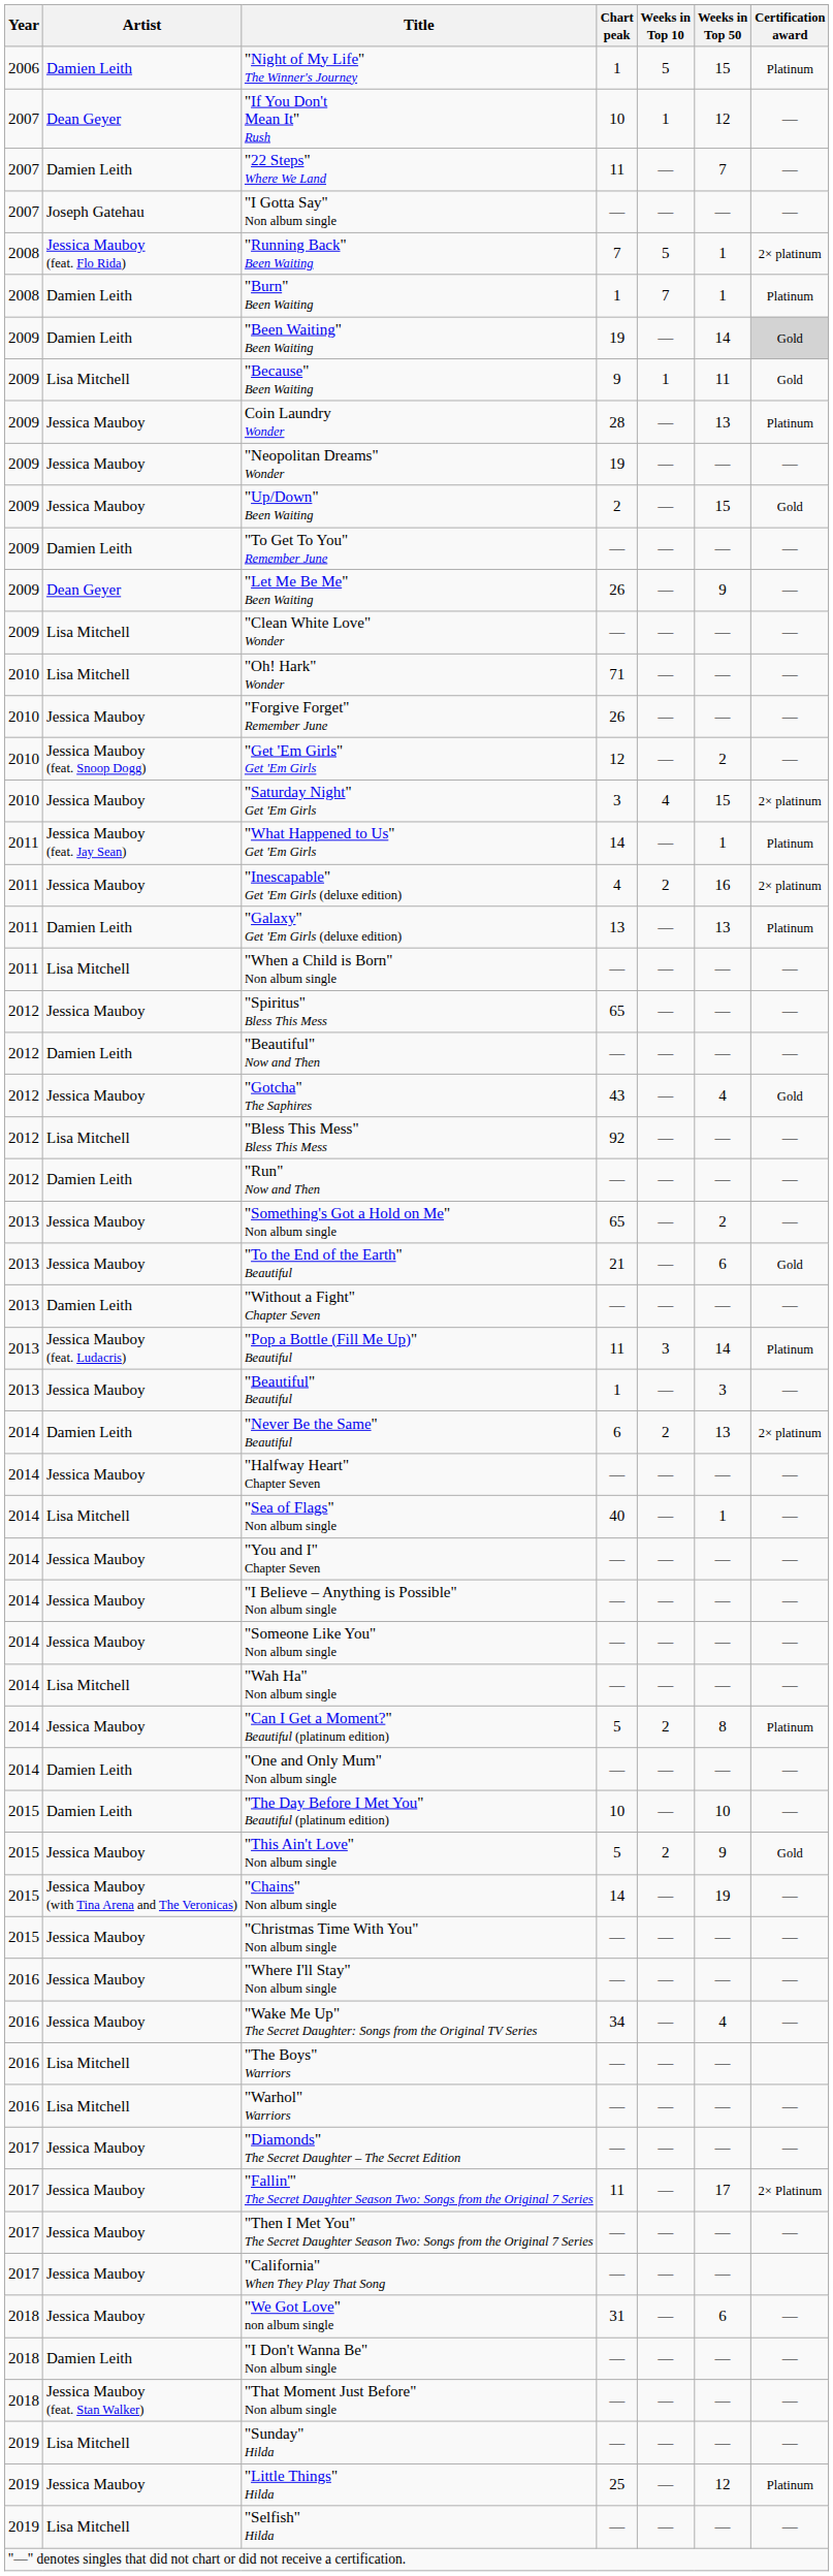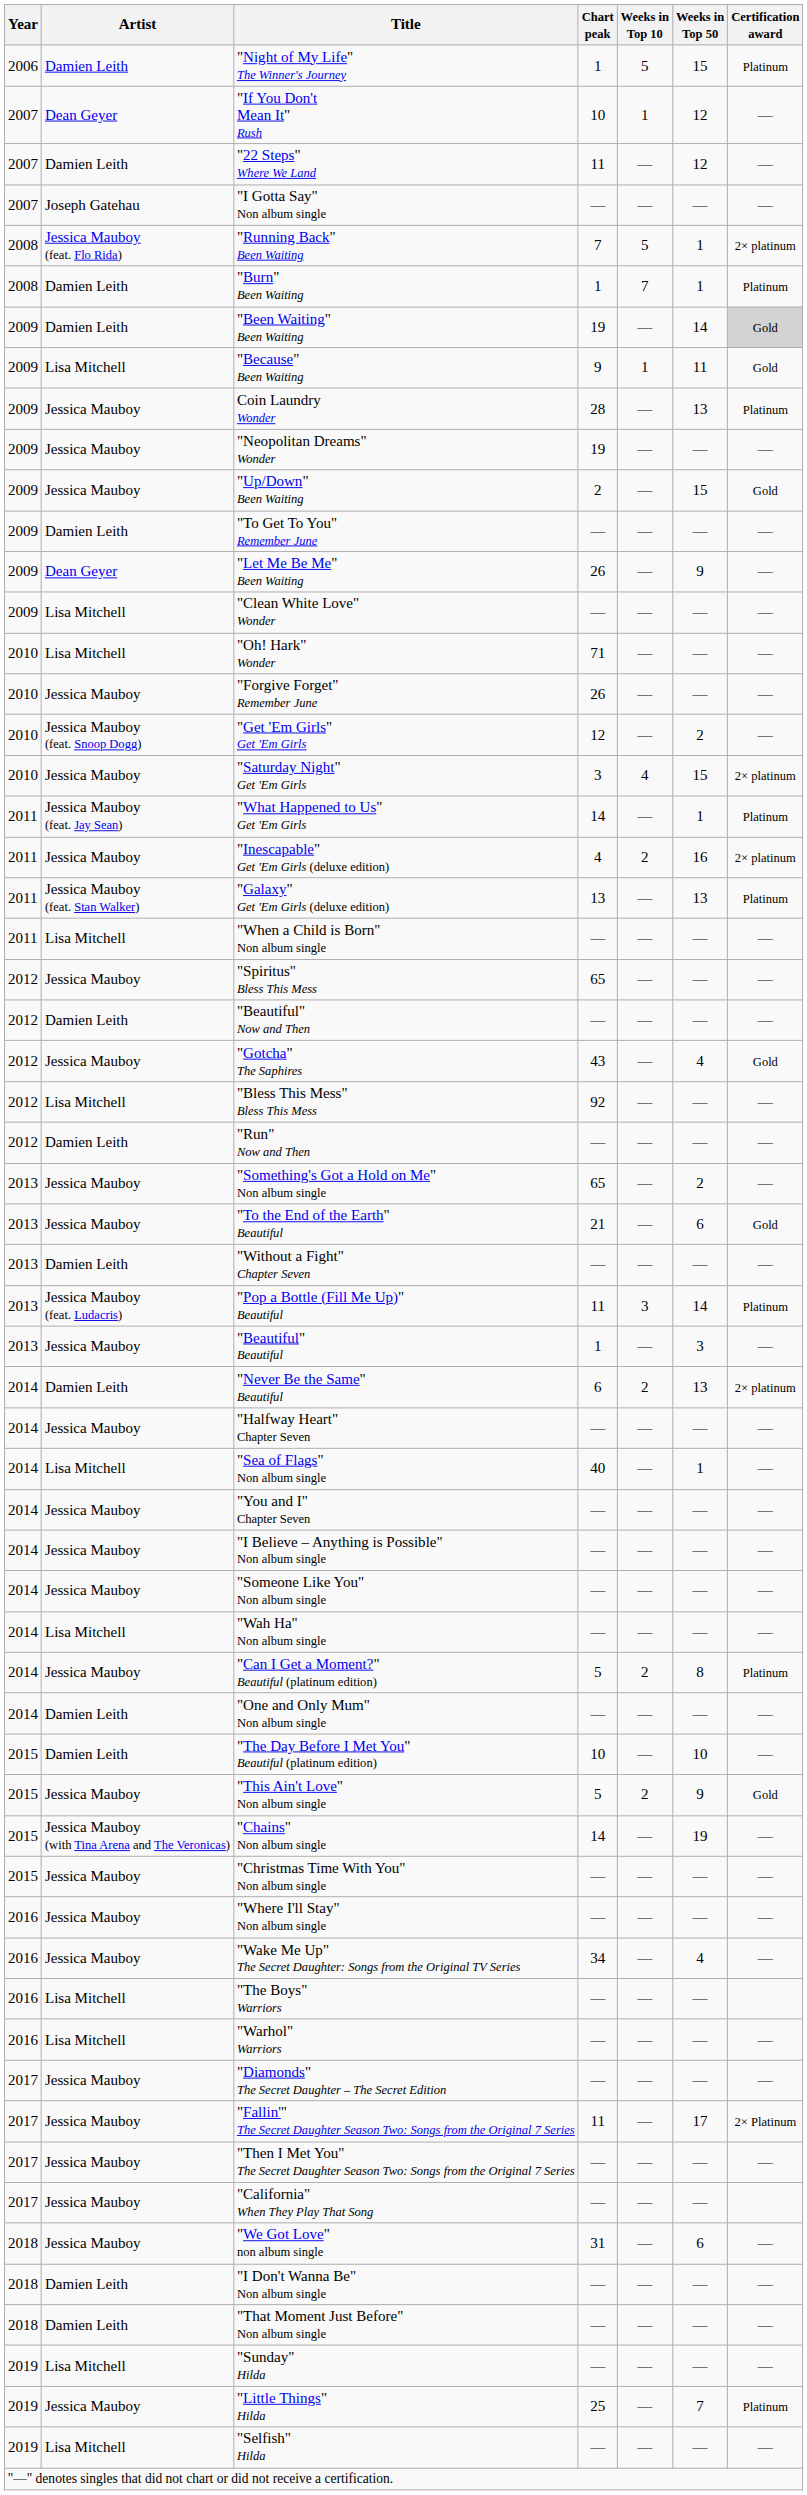"22 Steps" Where We Land | Weeks in Top 50: 7 -> 12
"Galaxy" Get 'Em Girls (deluxe edition) | Artist: Damien Leith -> Jessica Mauboy (feat. Stan Walker)
"That Moment Just Before" Non album single | Artist: Jessica Mauboy (feat. Stan Walker) -> Damien Leith
"Little Things" Hilda | Weeks in Top 50: 12 -> 7
